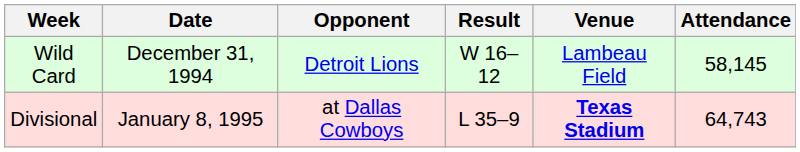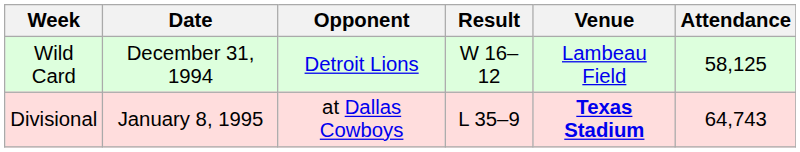Wild Card | Attendance: 58,145 -> 58,125
